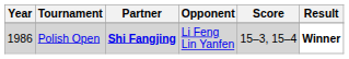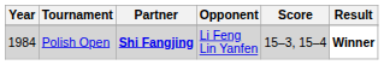Polish Open | Year: 1986 -> 1984
